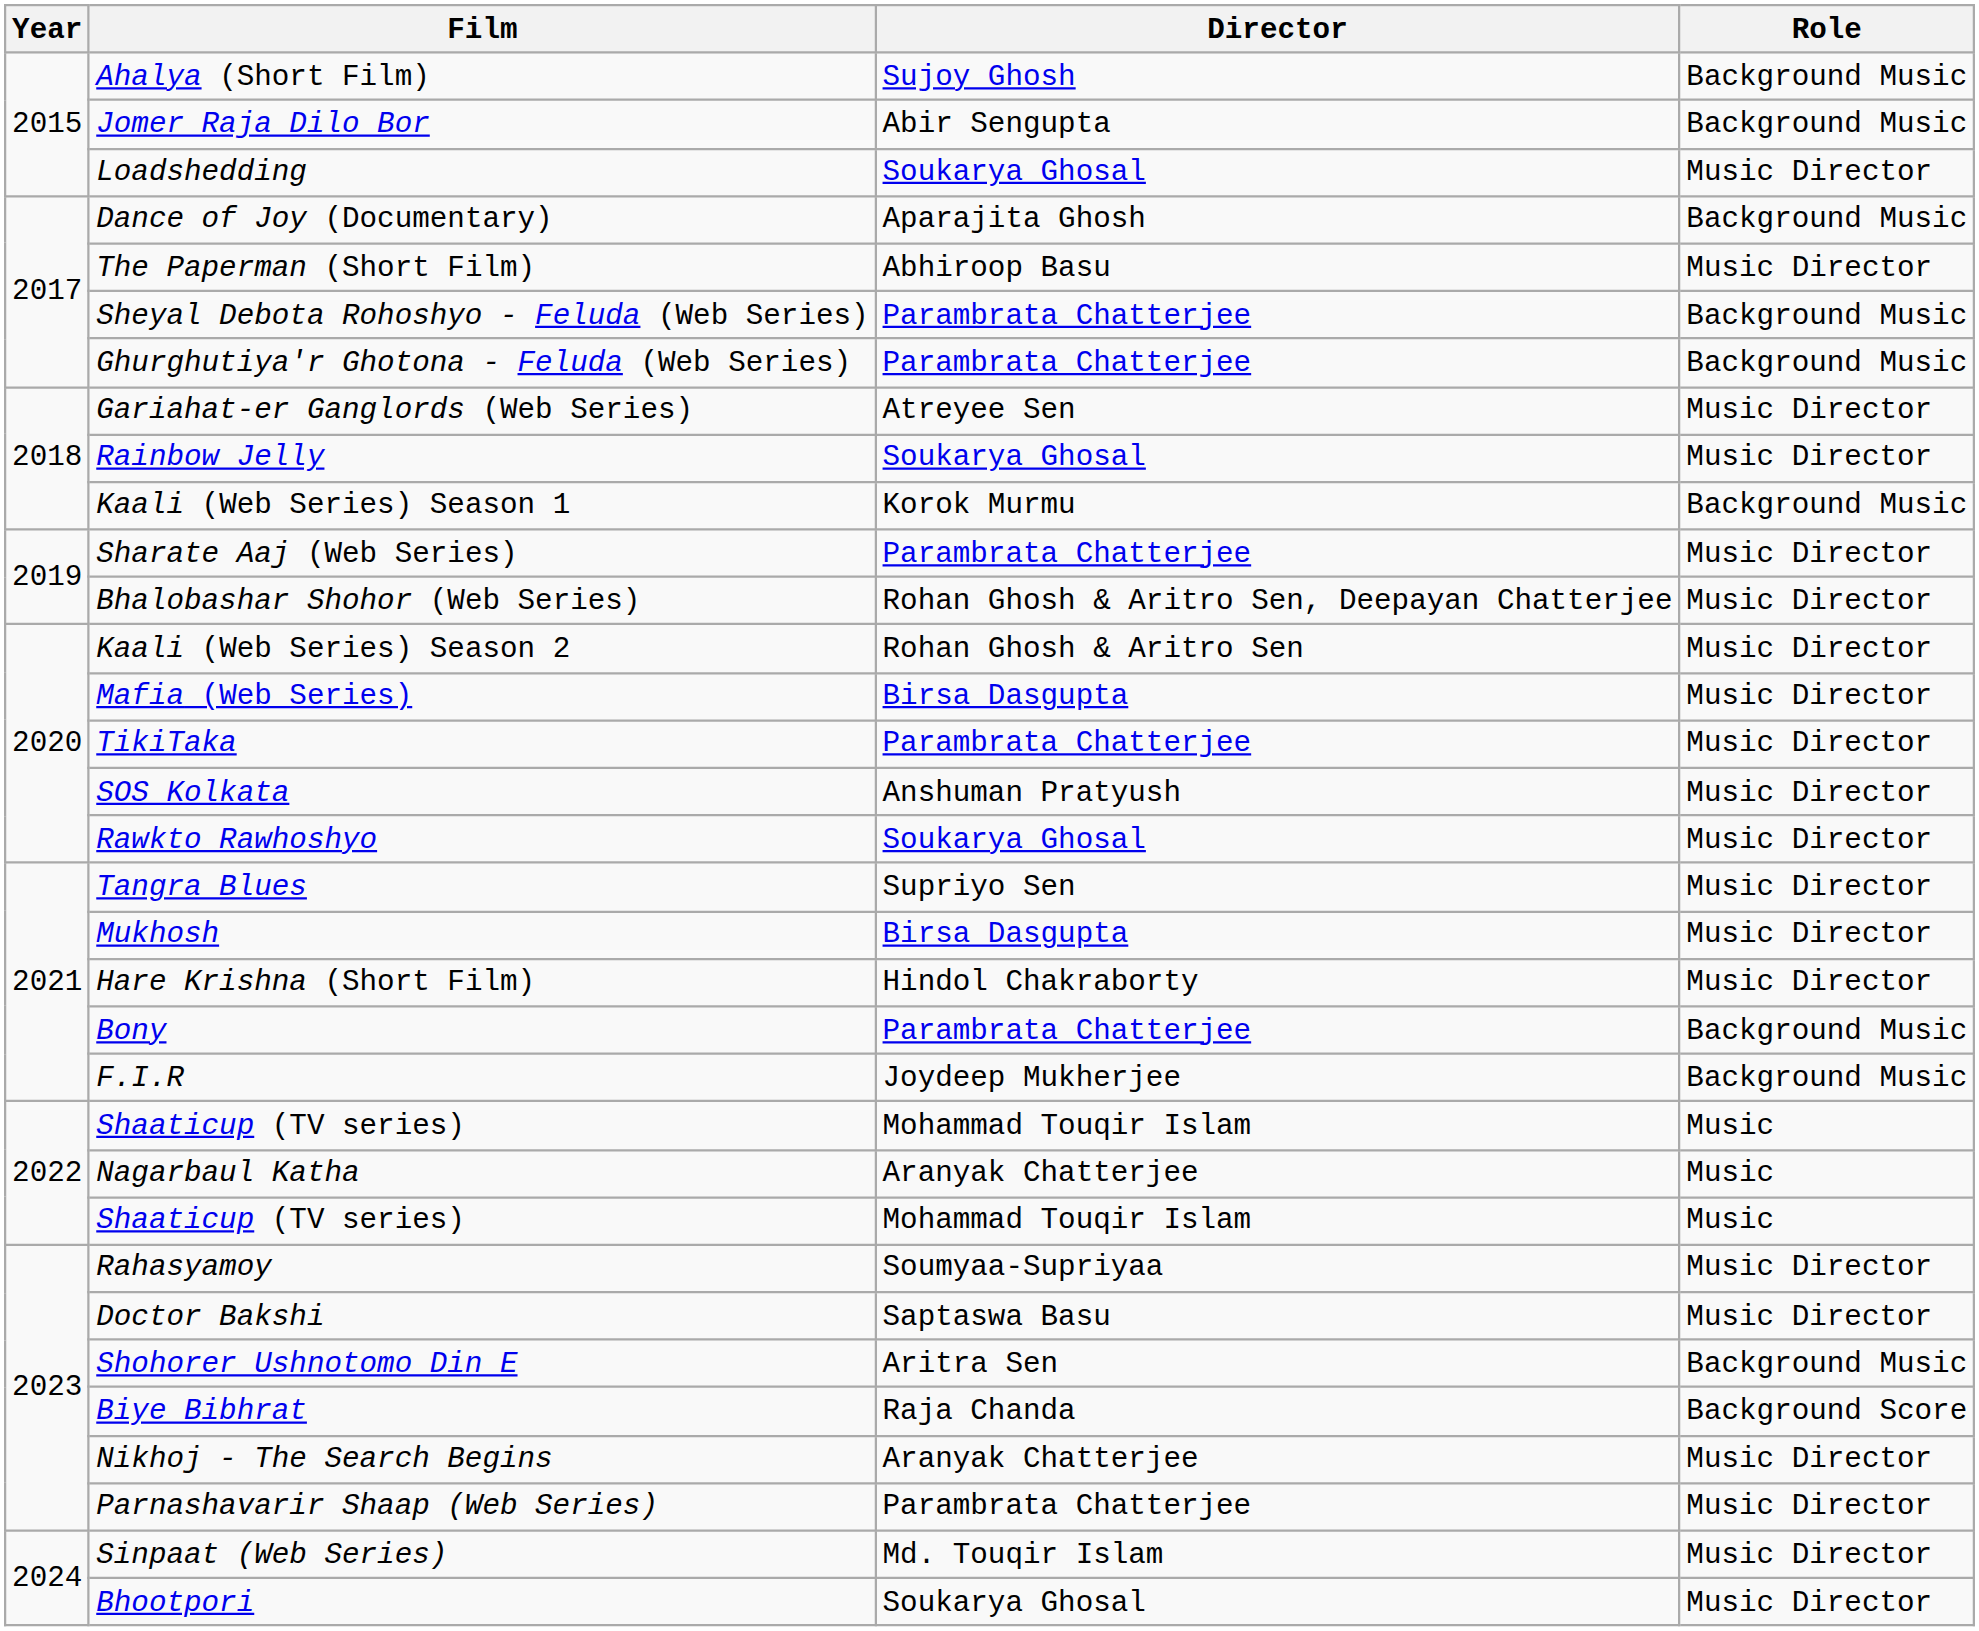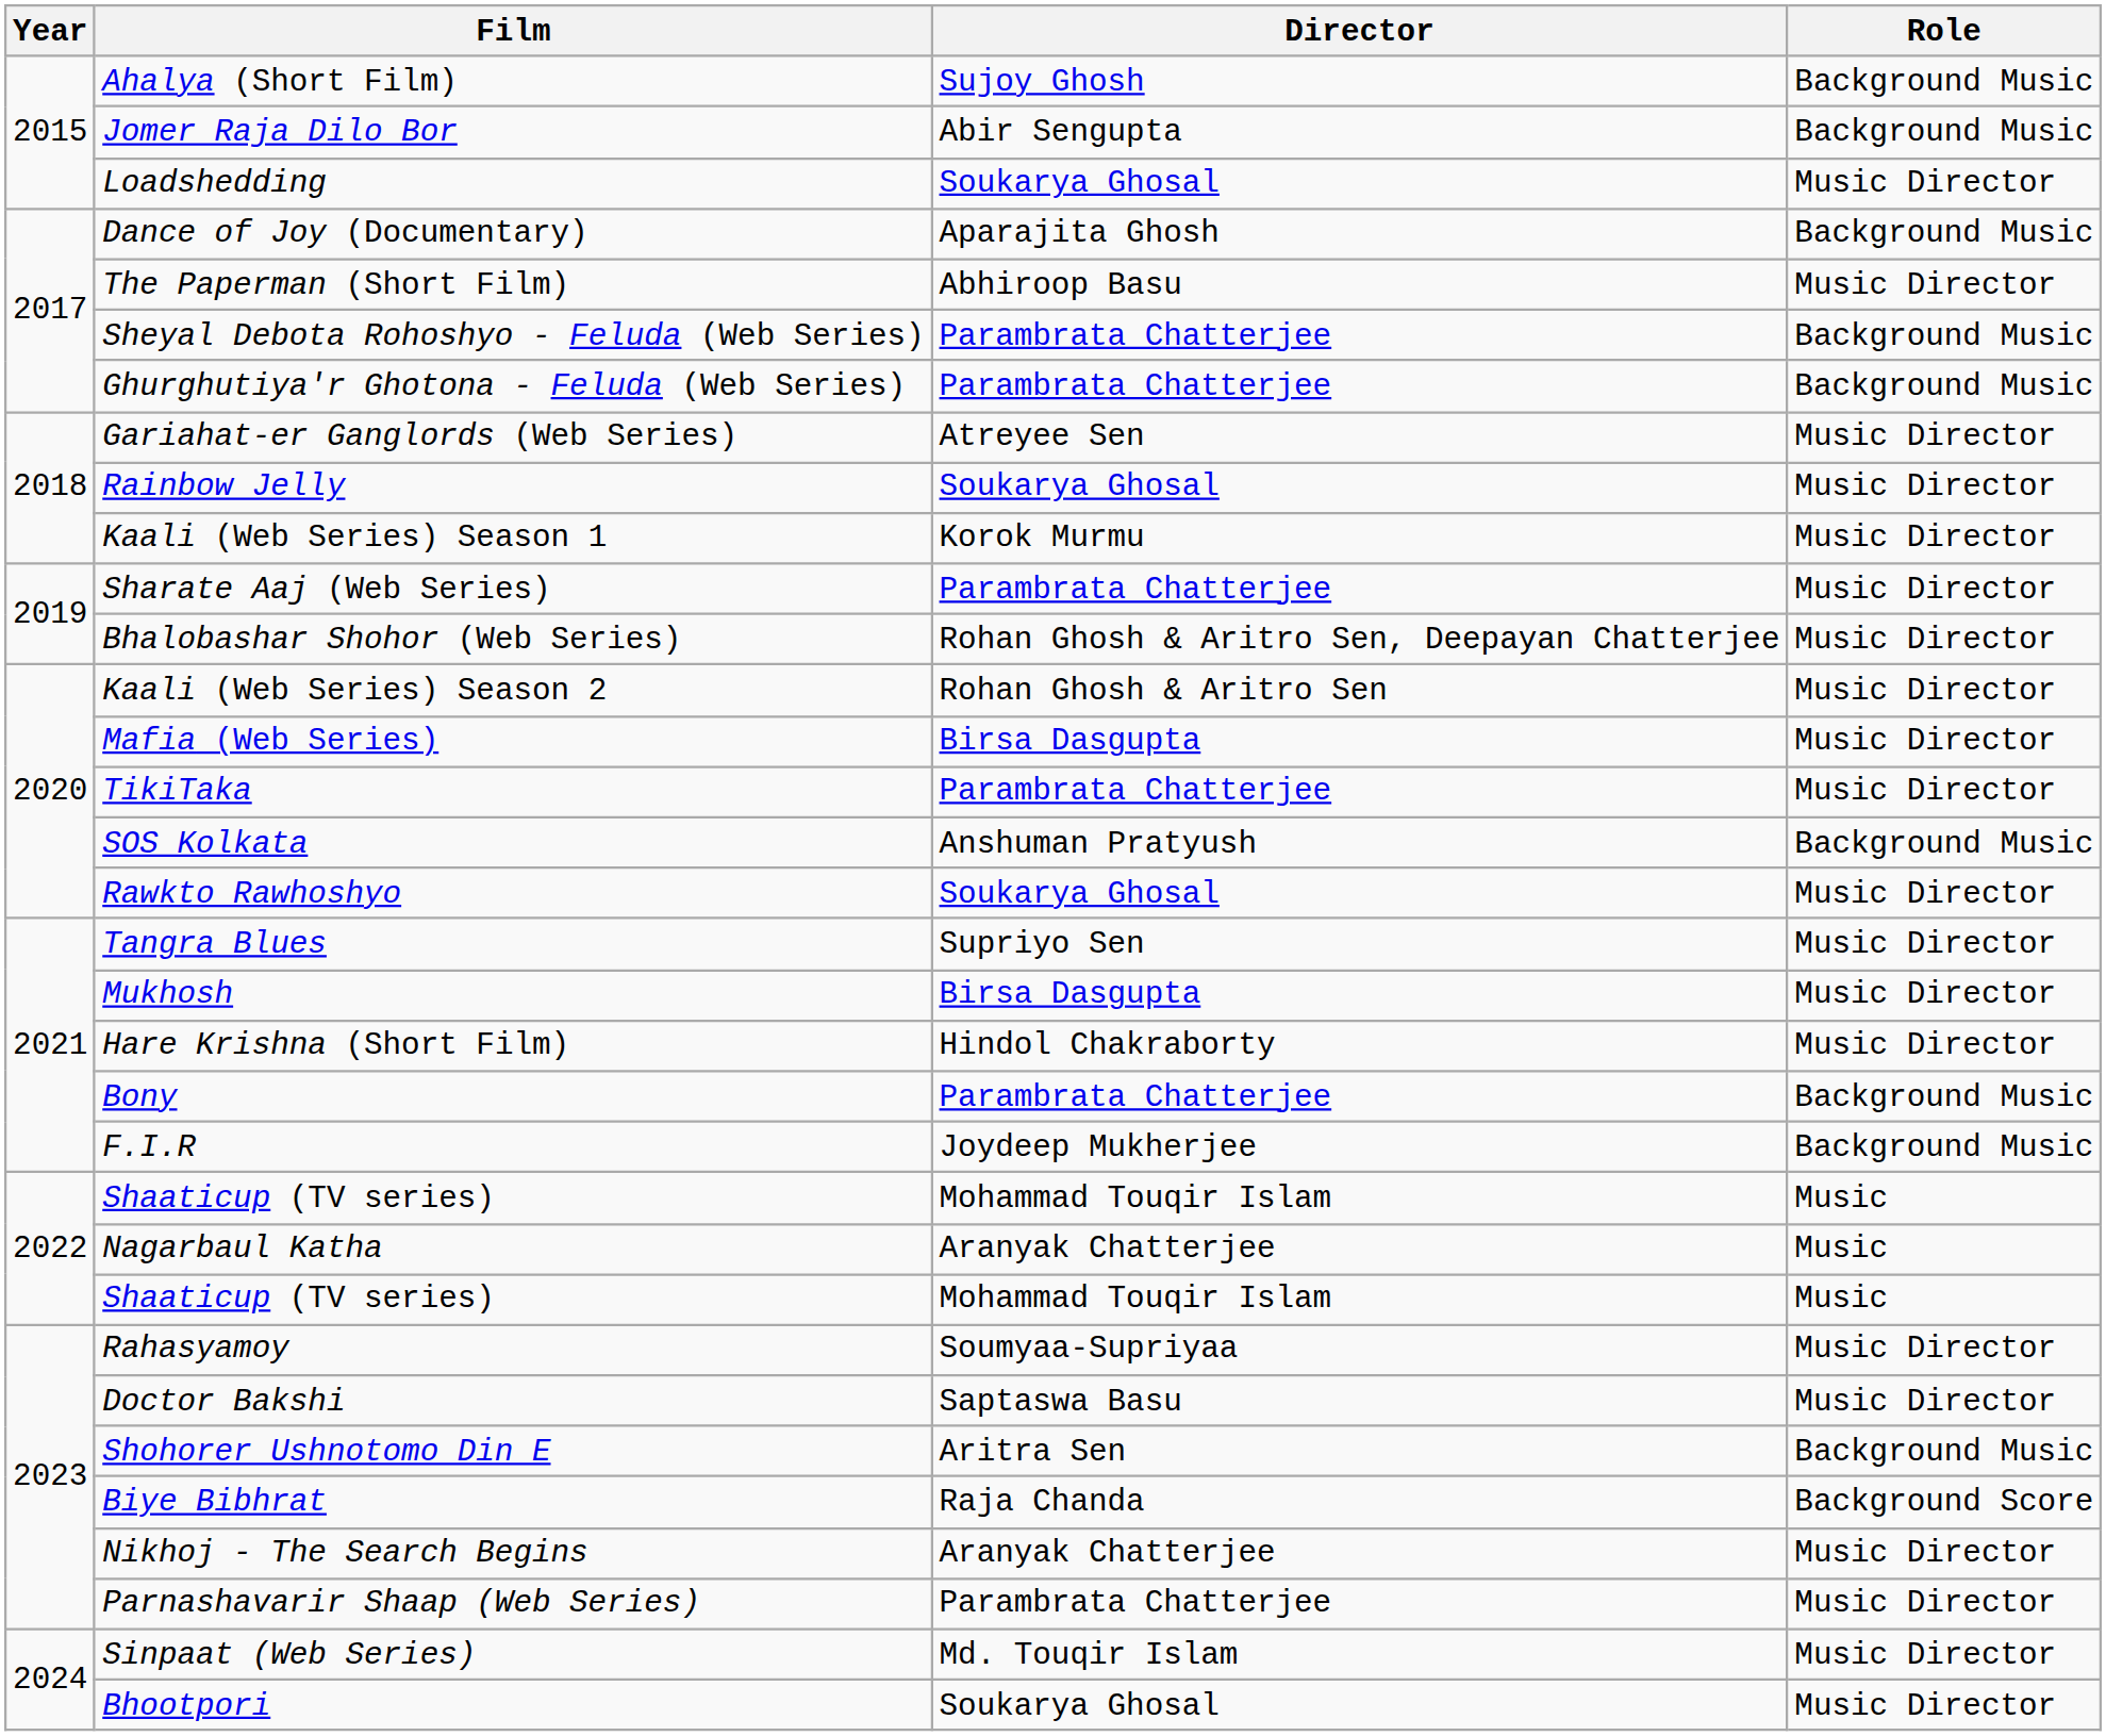Kaali (Web Series) Season 1 | Role: Background Music -> Music Director
SOS Kolkata | Role: Music Director -> Background Music
